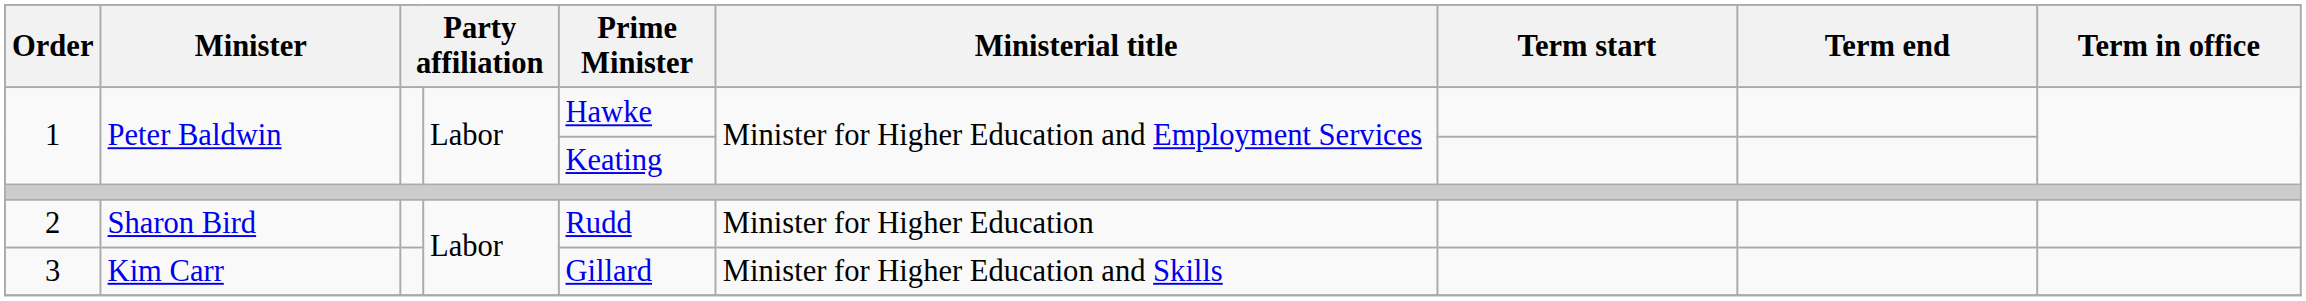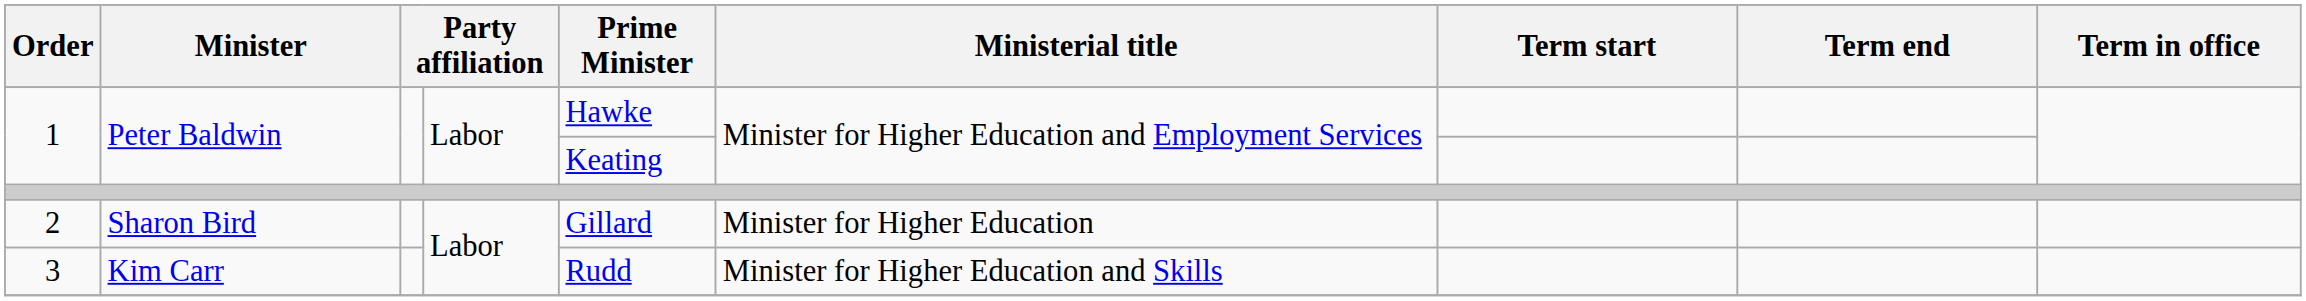2 | Prime Minister: Rudd -> Gillard
3 | Prime Minister: Gillard -> Rudd
